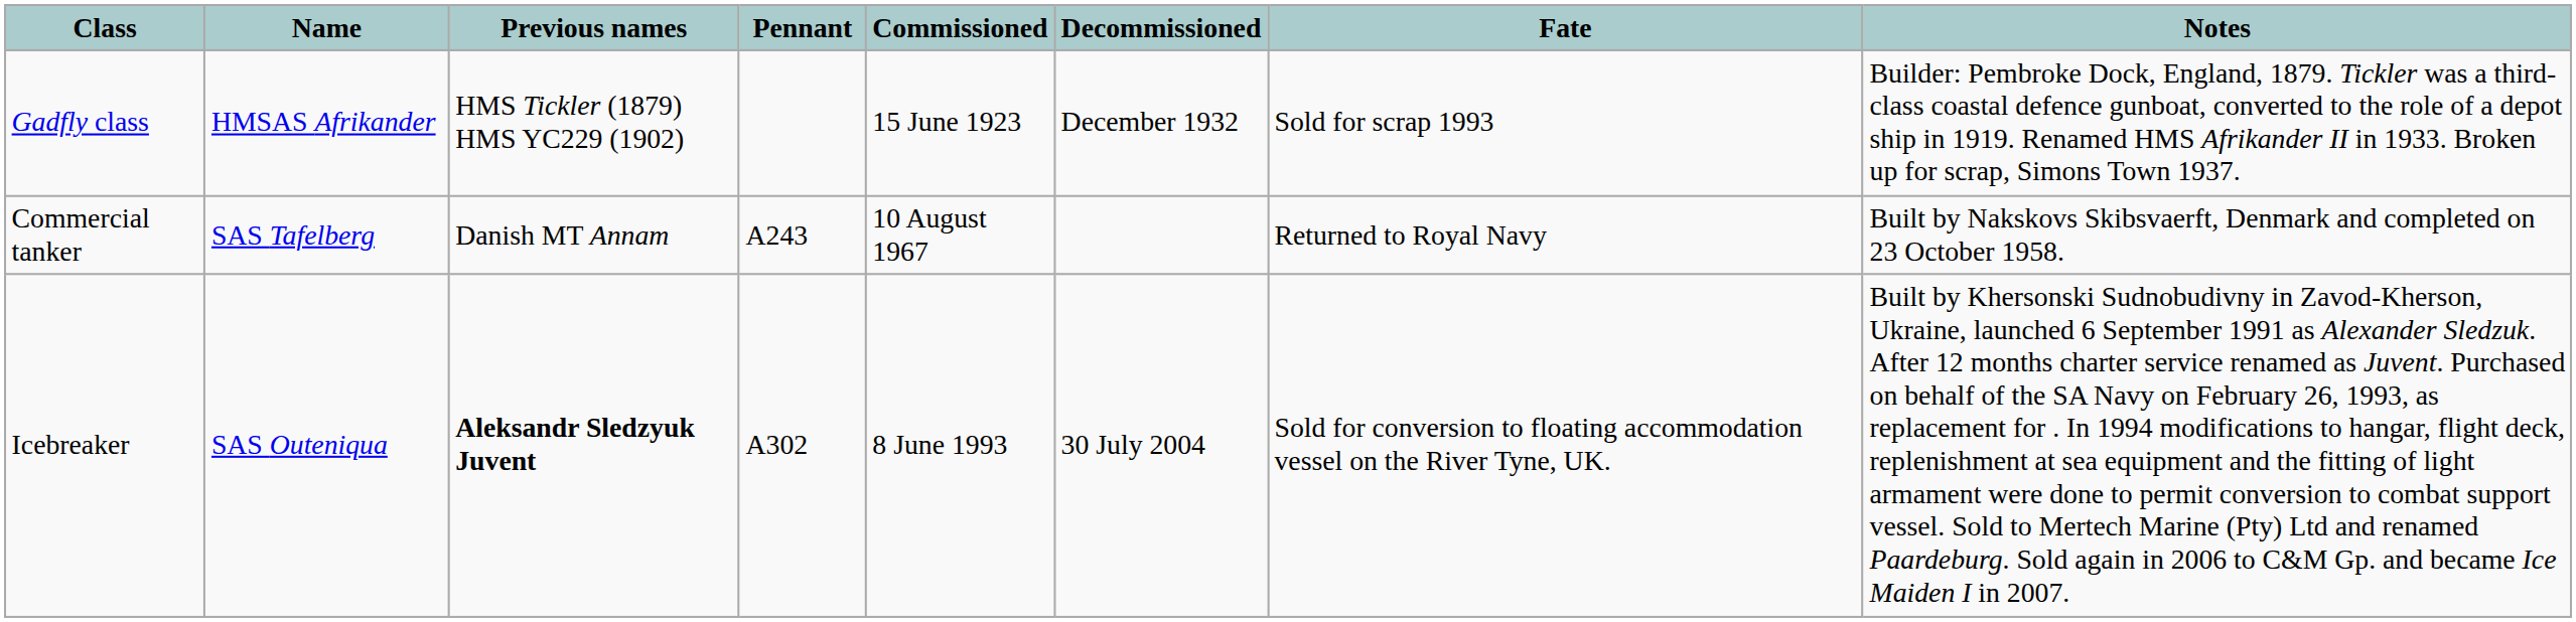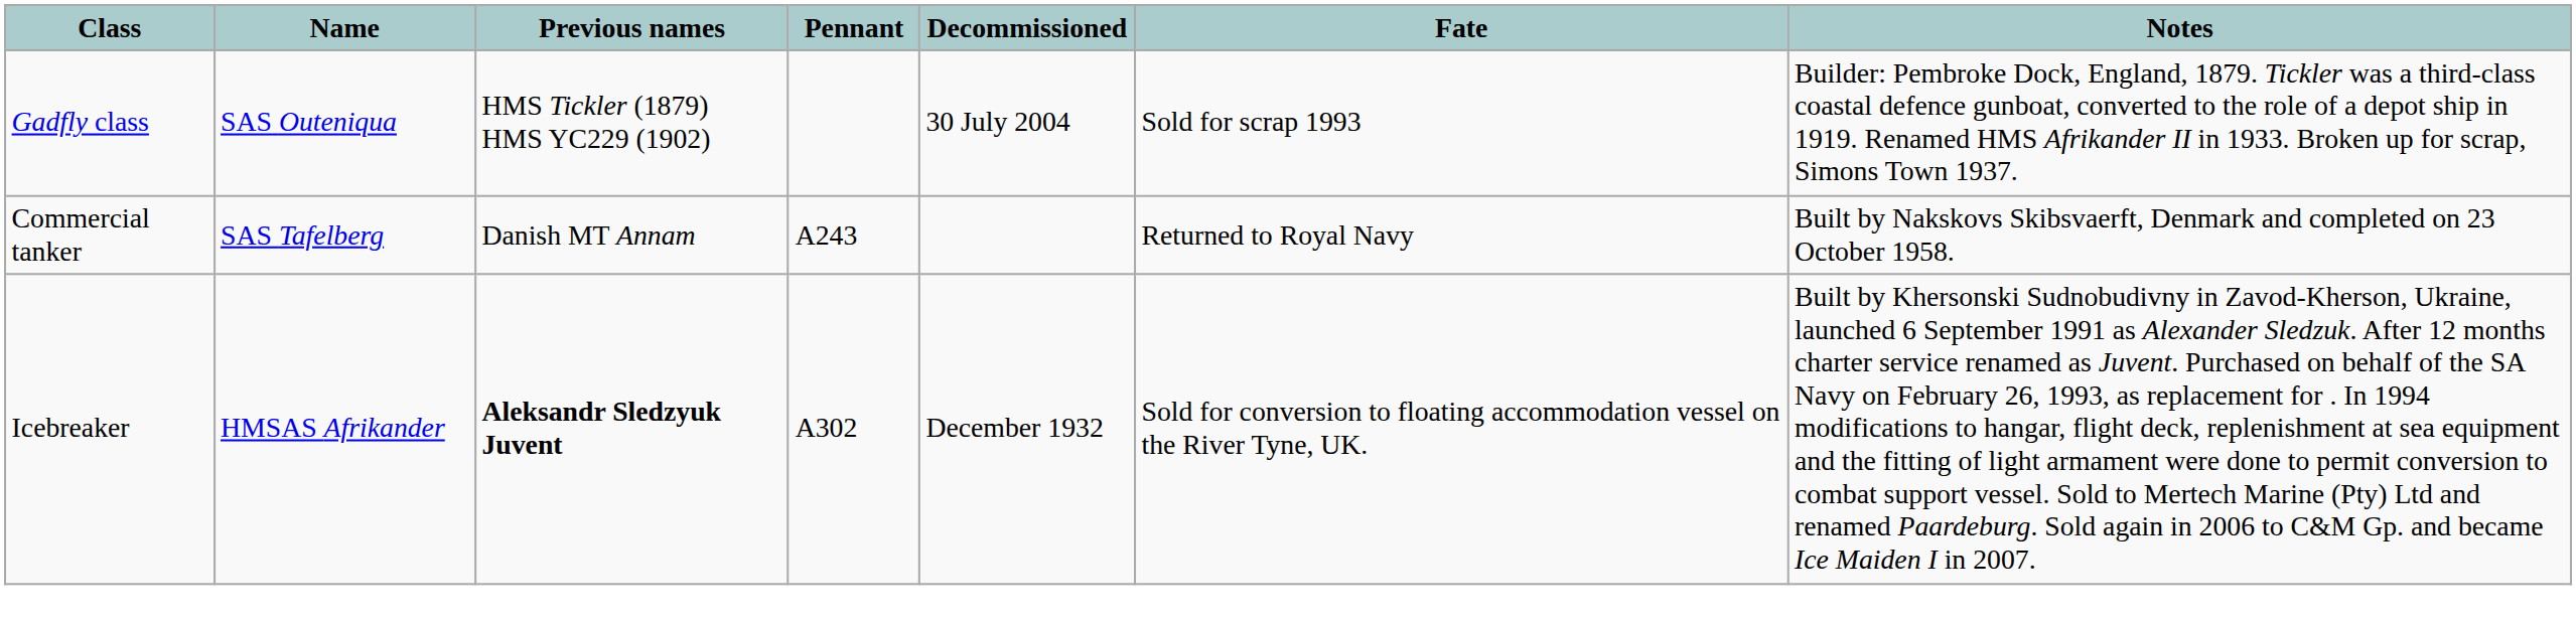- column: Commissioned | 15 June 1923 | 10 August 1967 | 8 June 1993
Gadfly class | Name: HMSAS Afrikander -> SAS Outeniqua
Gadfly class | Decommissioned: December 1932 -> 30 July 2004
Icebreaker | Name: SAS Outeniqua -> HMSAS Afrikander
Icebreaker | Decommissioned: 30 July 2004 -> December 1932
